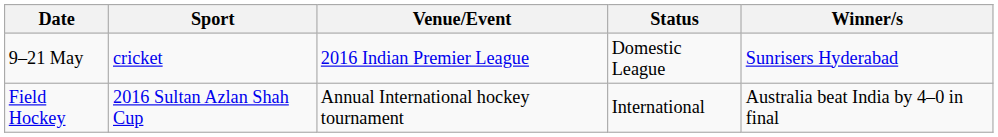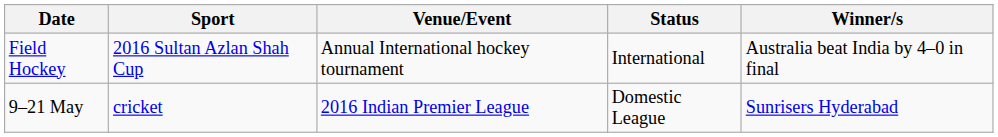rows swapped: Field Hockey <-> 9–21 May
